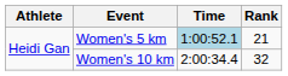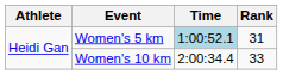Women's 5 km | Rank: 21 -> 31
Women's 10 km | Rank: 32 -> 33
